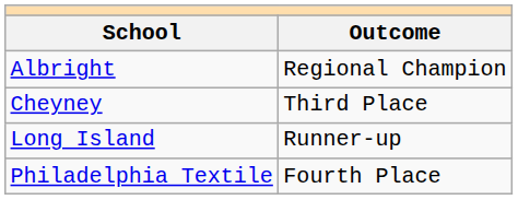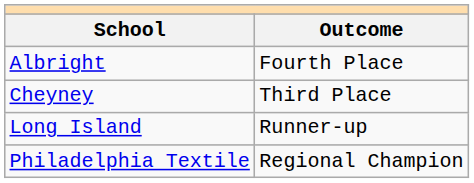Albright | Outcome: Regional Champion -> Fourth Place
Philadelphia Textile | Outcome: Fourth Place -> Regional Champion
